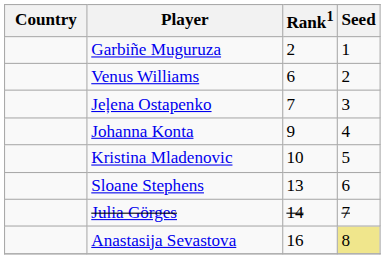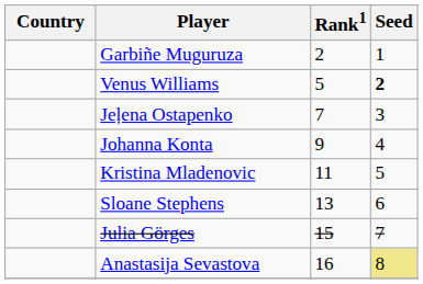Venus Williams | Rank1: 6 -> 5
Venus Williams | Seed: normal -> bold
Kristina Mladenovic | Rank1: 10 -> 11
Julia Görges | Rank1: 14 -> 15
